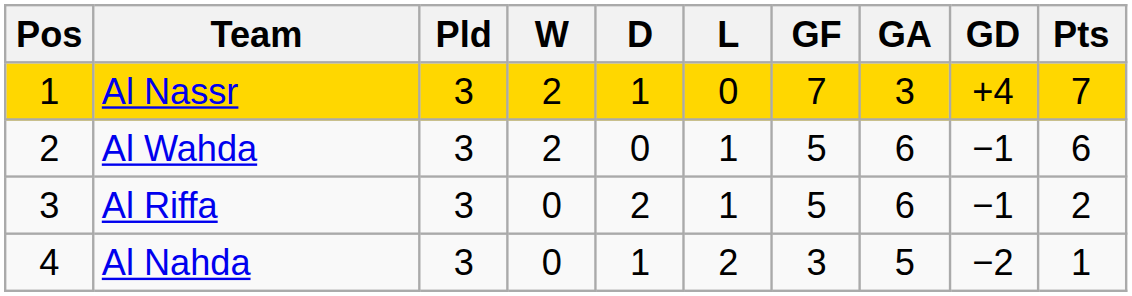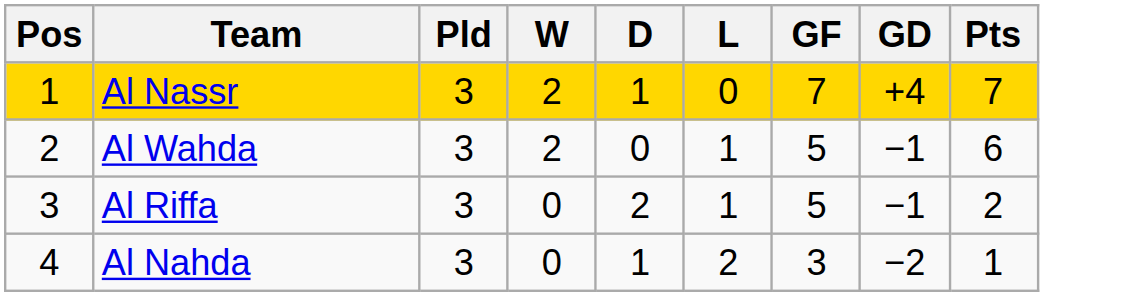- column: GA | 3 | 6 | 6 | 5
